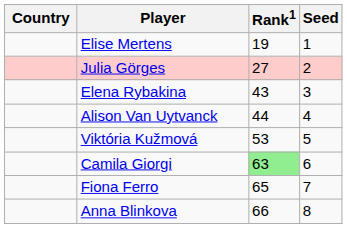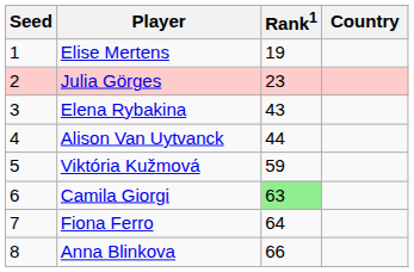columns swapped: Country <-> Seed
Julia Görges | Rank1: 27 -> 23
Viktória Kužmová | Rank1: 53 -> 59
Fiona Ferro | Rank1: 65 -> 64
